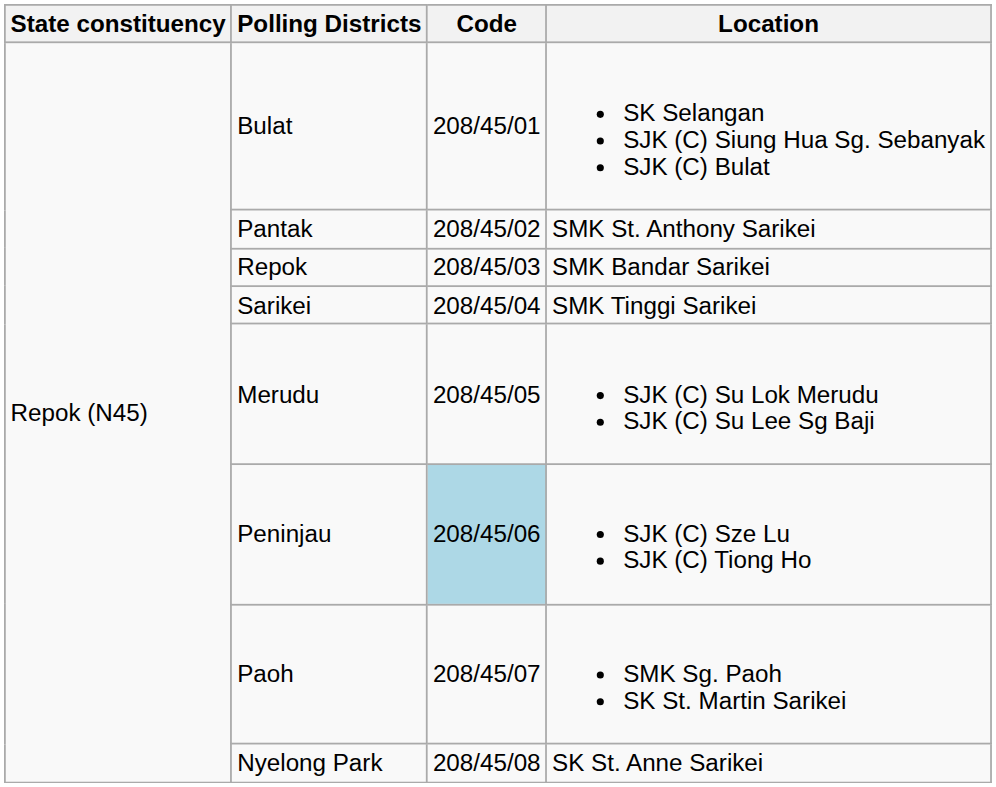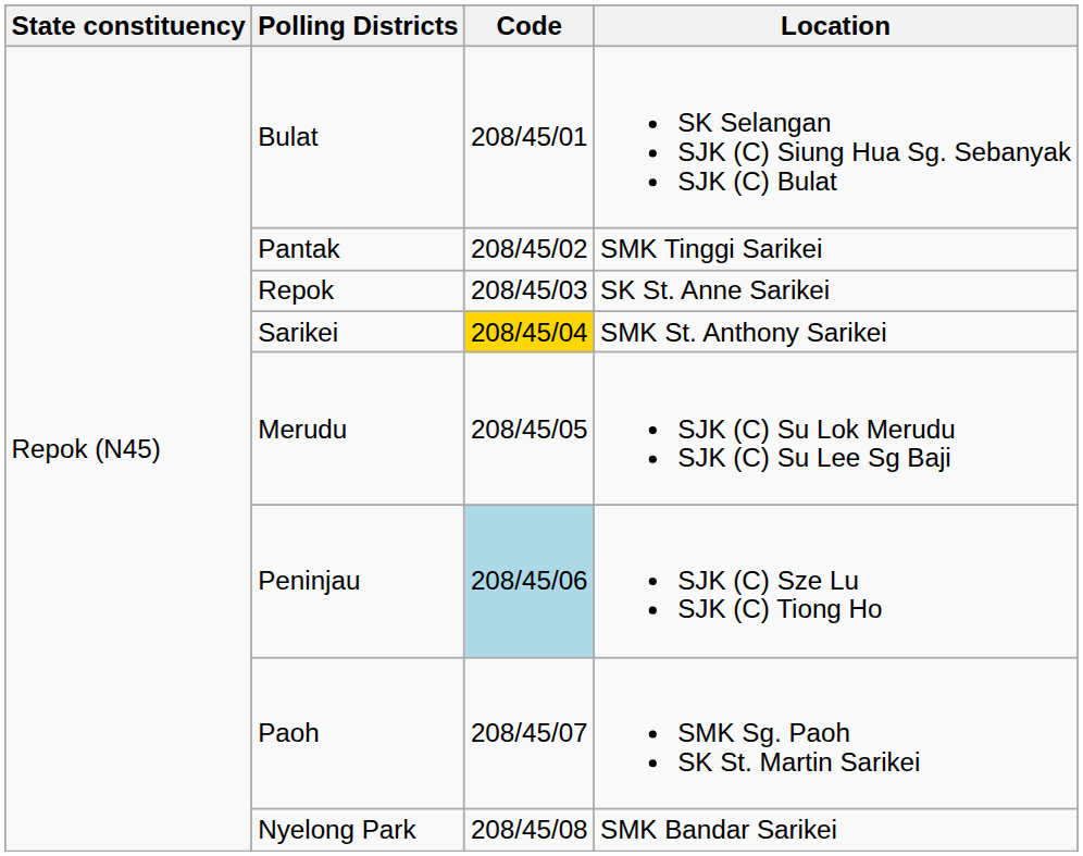Pantak | Location: SMK St. Anthony Sarikei -> SMK Tinggi Sarikei
Repok | Location: SMK Bandar Sarikei -> SK St. Anne Sarikei
Sarikei | Code: no background -> gold background
Sarikei | Location: SMK Tinggi Sarikei -> SMK St. Anthony Sarikei
Nyelong Park | Location: SK St. Anne Sarikei -> SMK Bandar Sarikei
